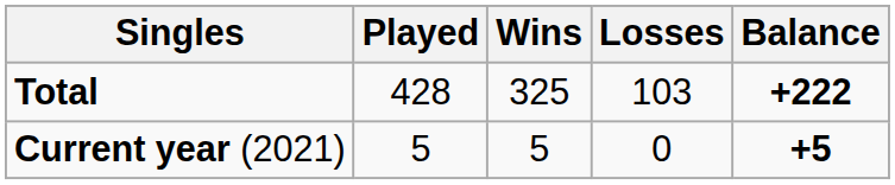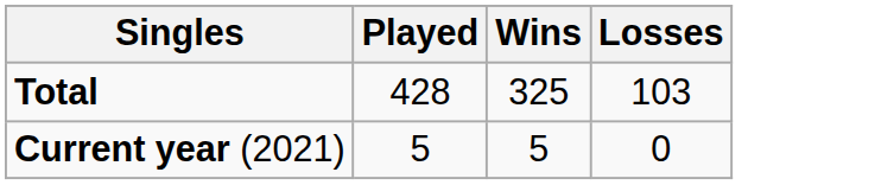- column: Balance | +222 | +5
